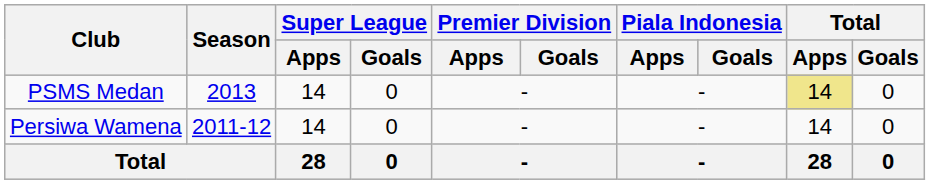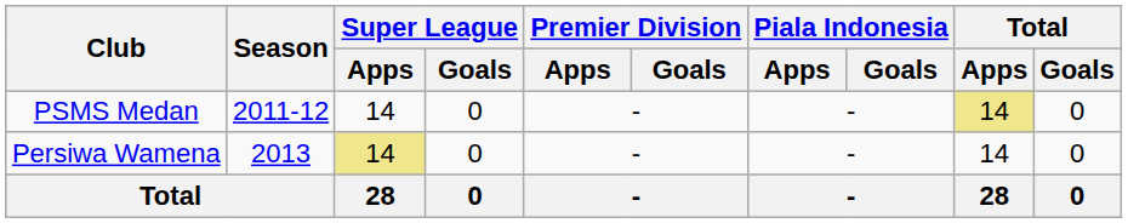PSMS Medan | Season: 2013 -> 2011-12
Persiwa Wamena | Season: 2011-12 -> 2013
Persiwa Wamena | Super League / Apps: no background -> khaki background
